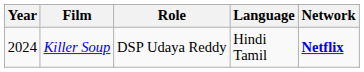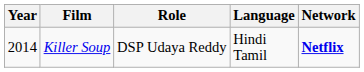Killer Soup | Year: 2024 -> 2014
